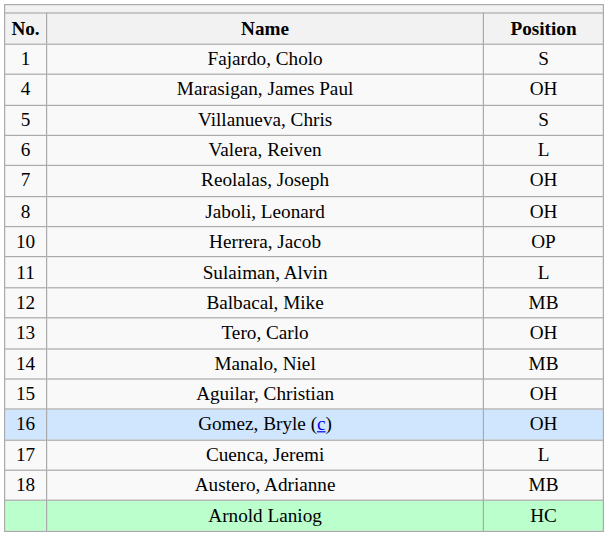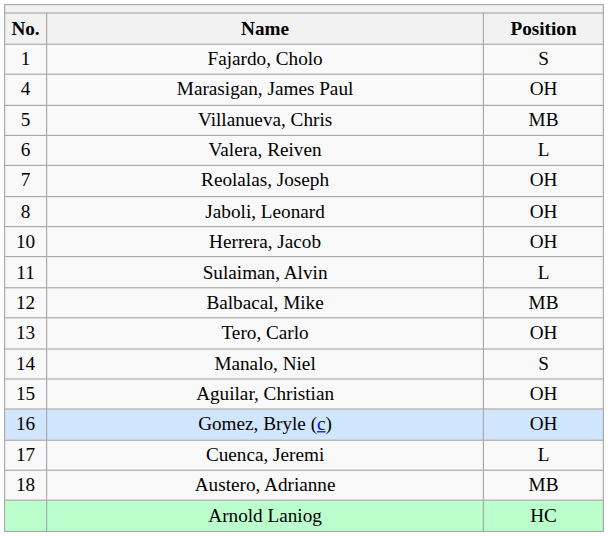Villanueva, Chris | Position: S -> MB
Herrera, Jacob | Position: OP -> OH
Manalo, Niel | Position: MB -> S
